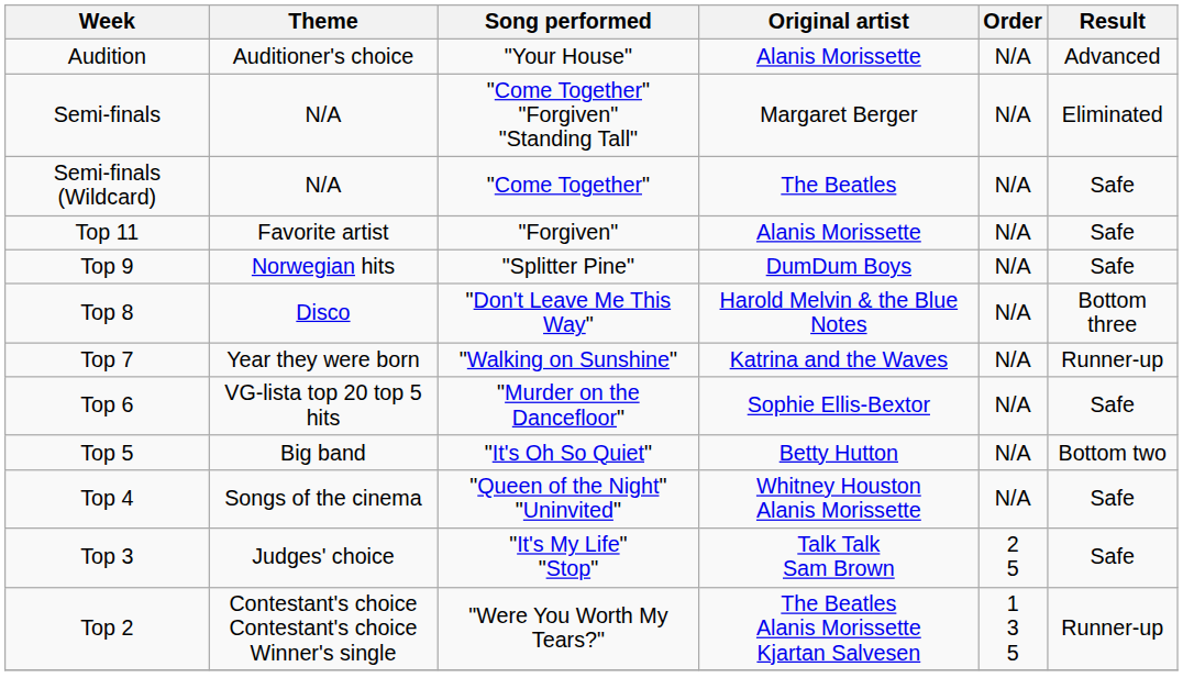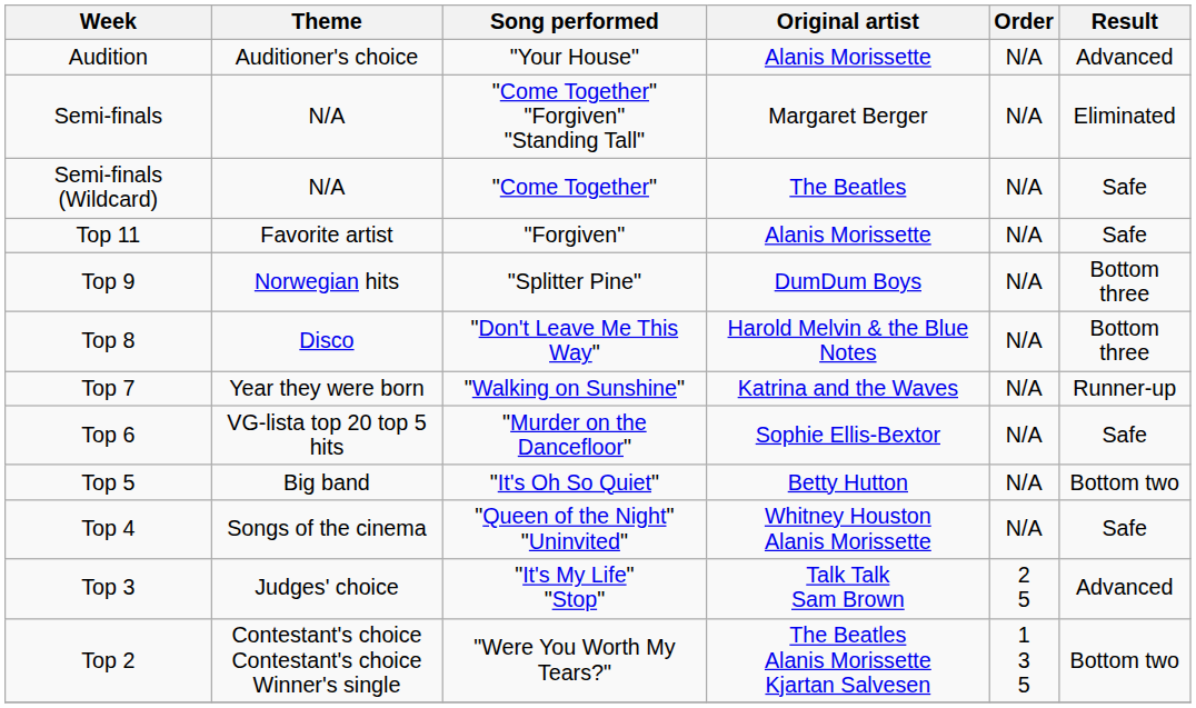Top 9 | Result: Safe -> Bottom three
Top 3 | Result: Safe -> Advanced
Top 2 | Result: Runner-up -> Bottom two
